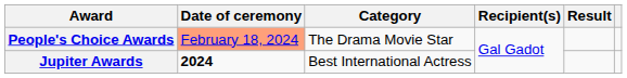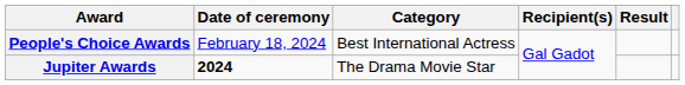People's Choice Awards | Date of ceremony: lightsalmon background -> no background
People's Choice Awards | Category: The Drama Movie Star -> Best International Actress
Jupiter Awards | Category: Best International Actress -> The Drama Movie Star
